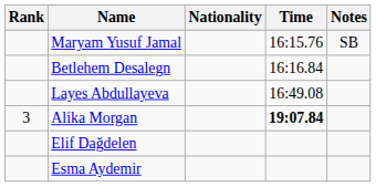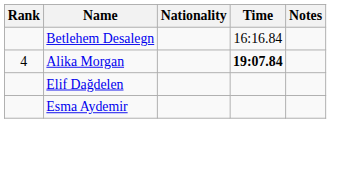- row: Maryam Yusuf Jamal | 16:15.76 | SB
- row: Layes Abdullayeva | 16:49.08
Alika Morgan | Rank: 3 -> 4
